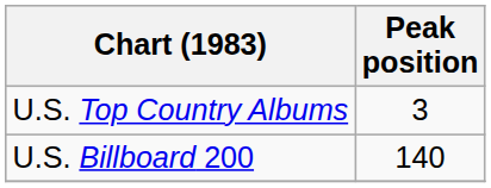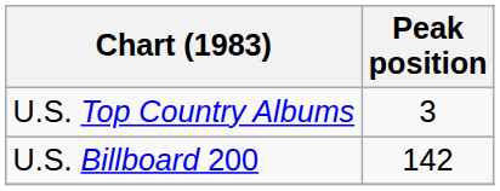U.S. Billboard 200 | Peak position: 140 -> 142
